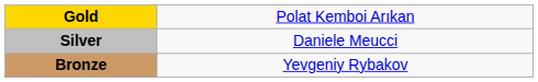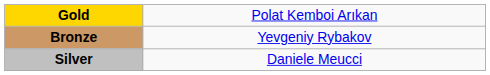rows swapped: Silver <-> Bronze
